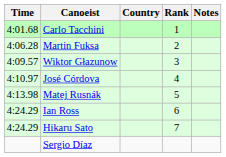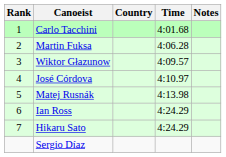columns swapped: Rank <-> Time
